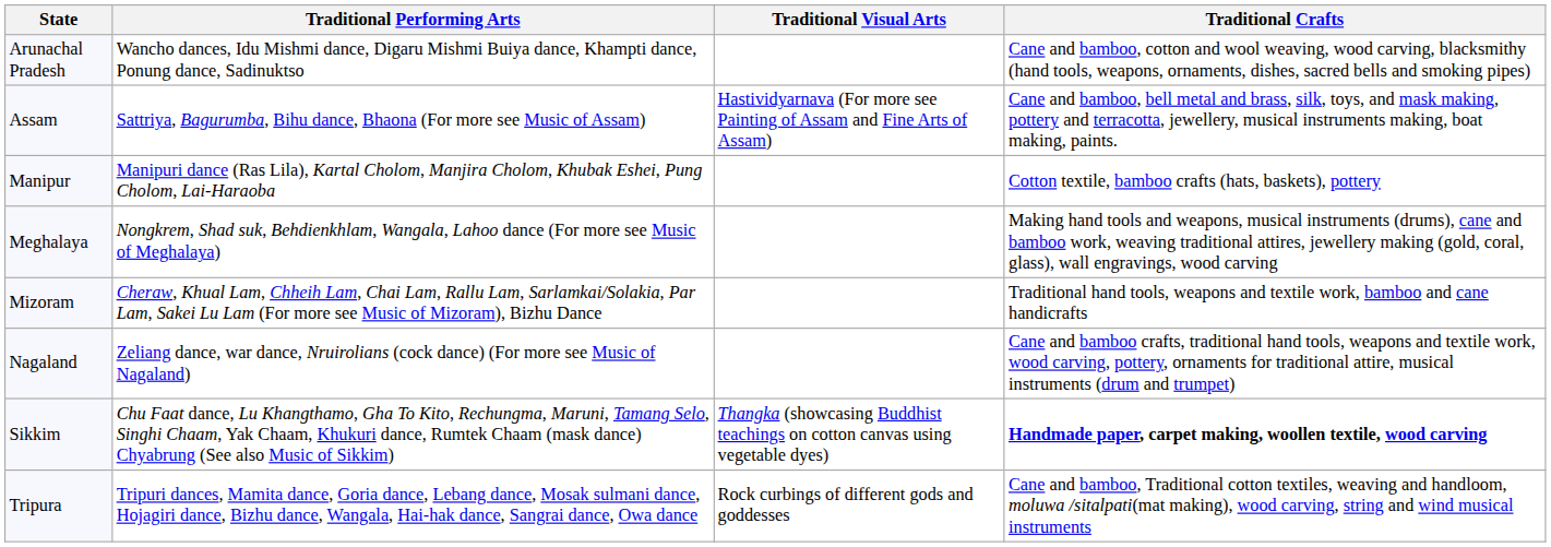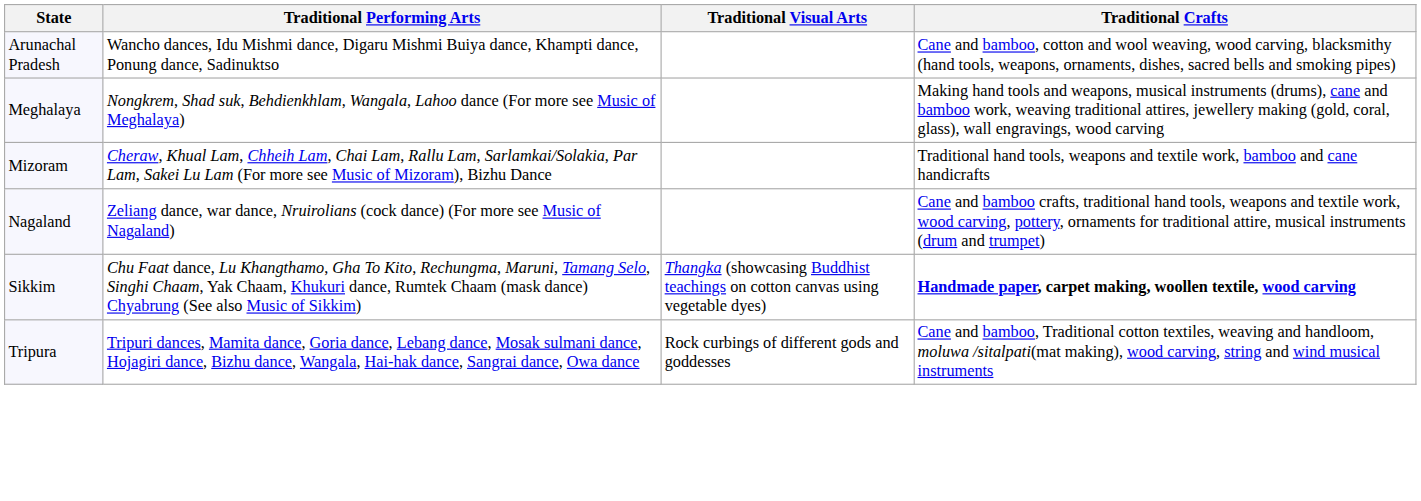- row: Assam | Sattriya, Bagurumba, Bihu dance, Bhaona (For more see Music of Assam) | Hastividyarnava (For more see Painting of Assam and Fine Arts of Assam) | Cane and bamboo, bell metal and brass, silk, toys, and mask making, pottery and terracotta, jewellery, musical instruments making, boat making, paints.
- row: Manipur | Manipuri dance (Ras Lila), Kartal Cholom, Manjira Cholom, Khubak Eshei, Pung Cholom, Lai-Haraoba | Cotton textile, bamboo crafts (hats, baskets), pottery
